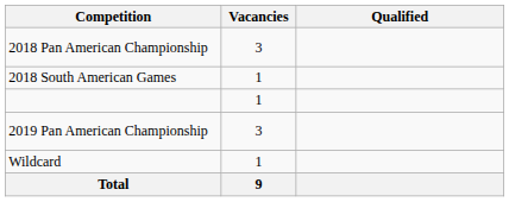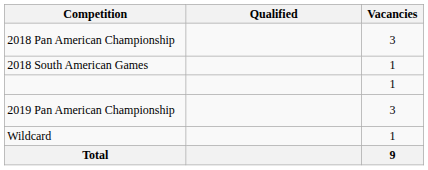columns swapped: Vacancies <-> Qualified
